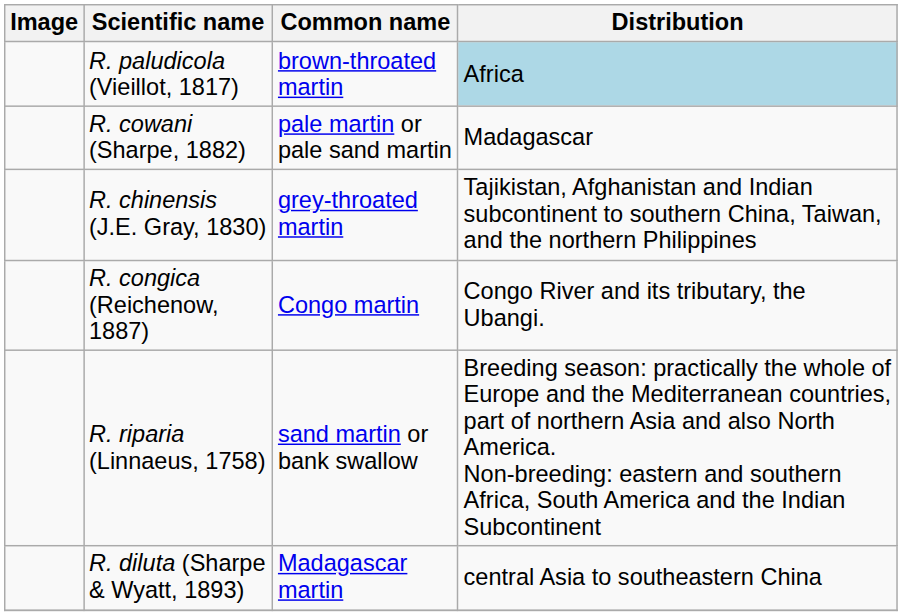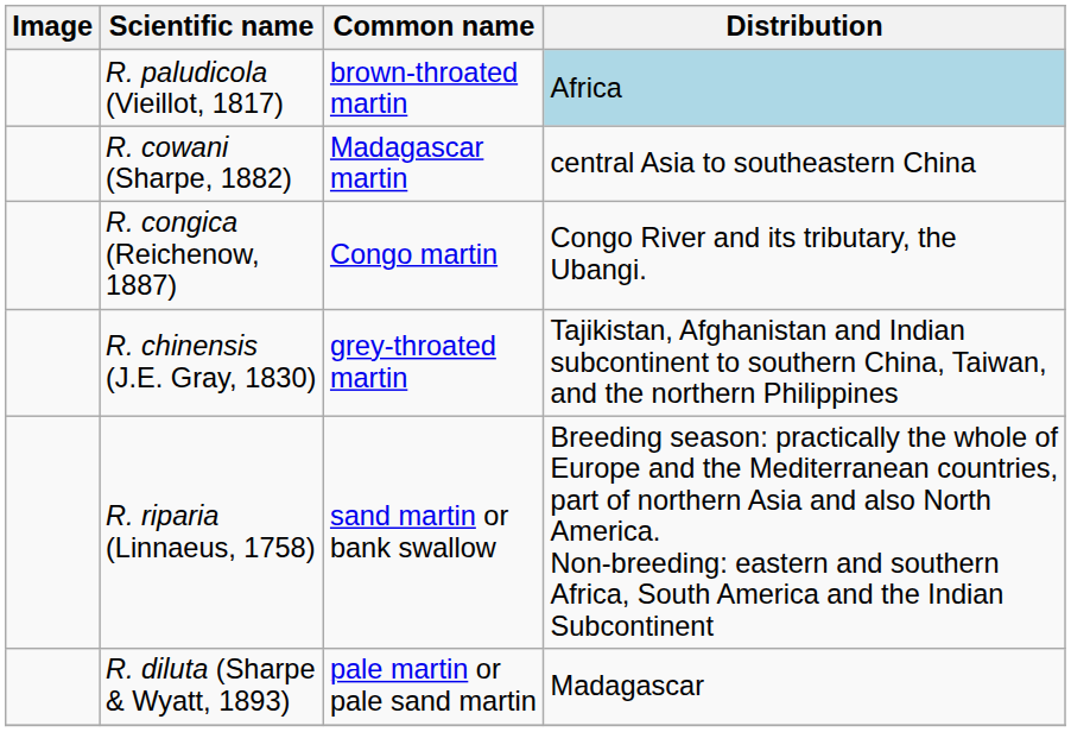R. cowani (Sharpe, 1882) | Common name: pale martin or pale sand martin -> Madagascar martin
R. cowani (Sharpe, 1882) | Distribution: Madagascar -> central Asia to southeastern China
rows swapped: R. chinensis (J.E. Gray, 1830) <-> R. congica (Reichenow, 1887)
R. diluta (Sharpe & Wyatt, 1893) | Common name: Madagascar martin -> pale martin or pale sand martin
R. diluta (Sharpe & Wyatt, 1893) | Distribution: central Asia to southeastern China -> Madagascar
